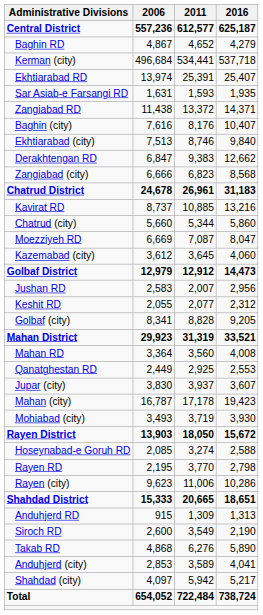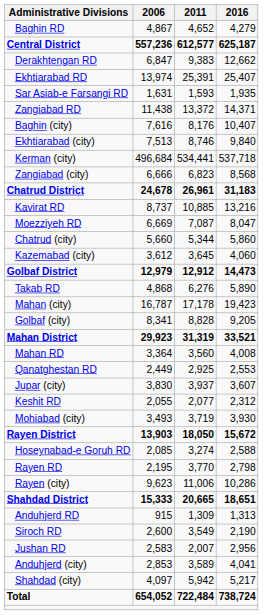rows swapped: Central District <-> Baghin RD
rows swapped: Derakhtengan RD <-> Kerman (city)
rows swapped: Moezziyeh RD <-> Chatrud (city)
rows swapped: Jushan RD <-> Takab RD
rows swapped: Keshit RD <-> Mahan (city)
